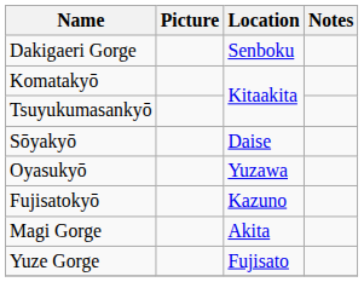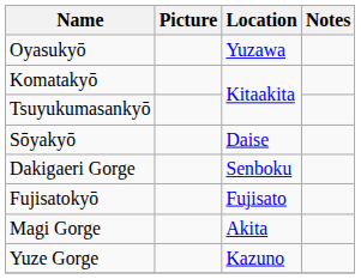rows swapped: Oyasukyō <-> Dakigaeri Gorge
Fujisatokyō | Location: Kazuno -> Fujisato
Yuze Gorge | Location: Fujisato -> Kazuno
